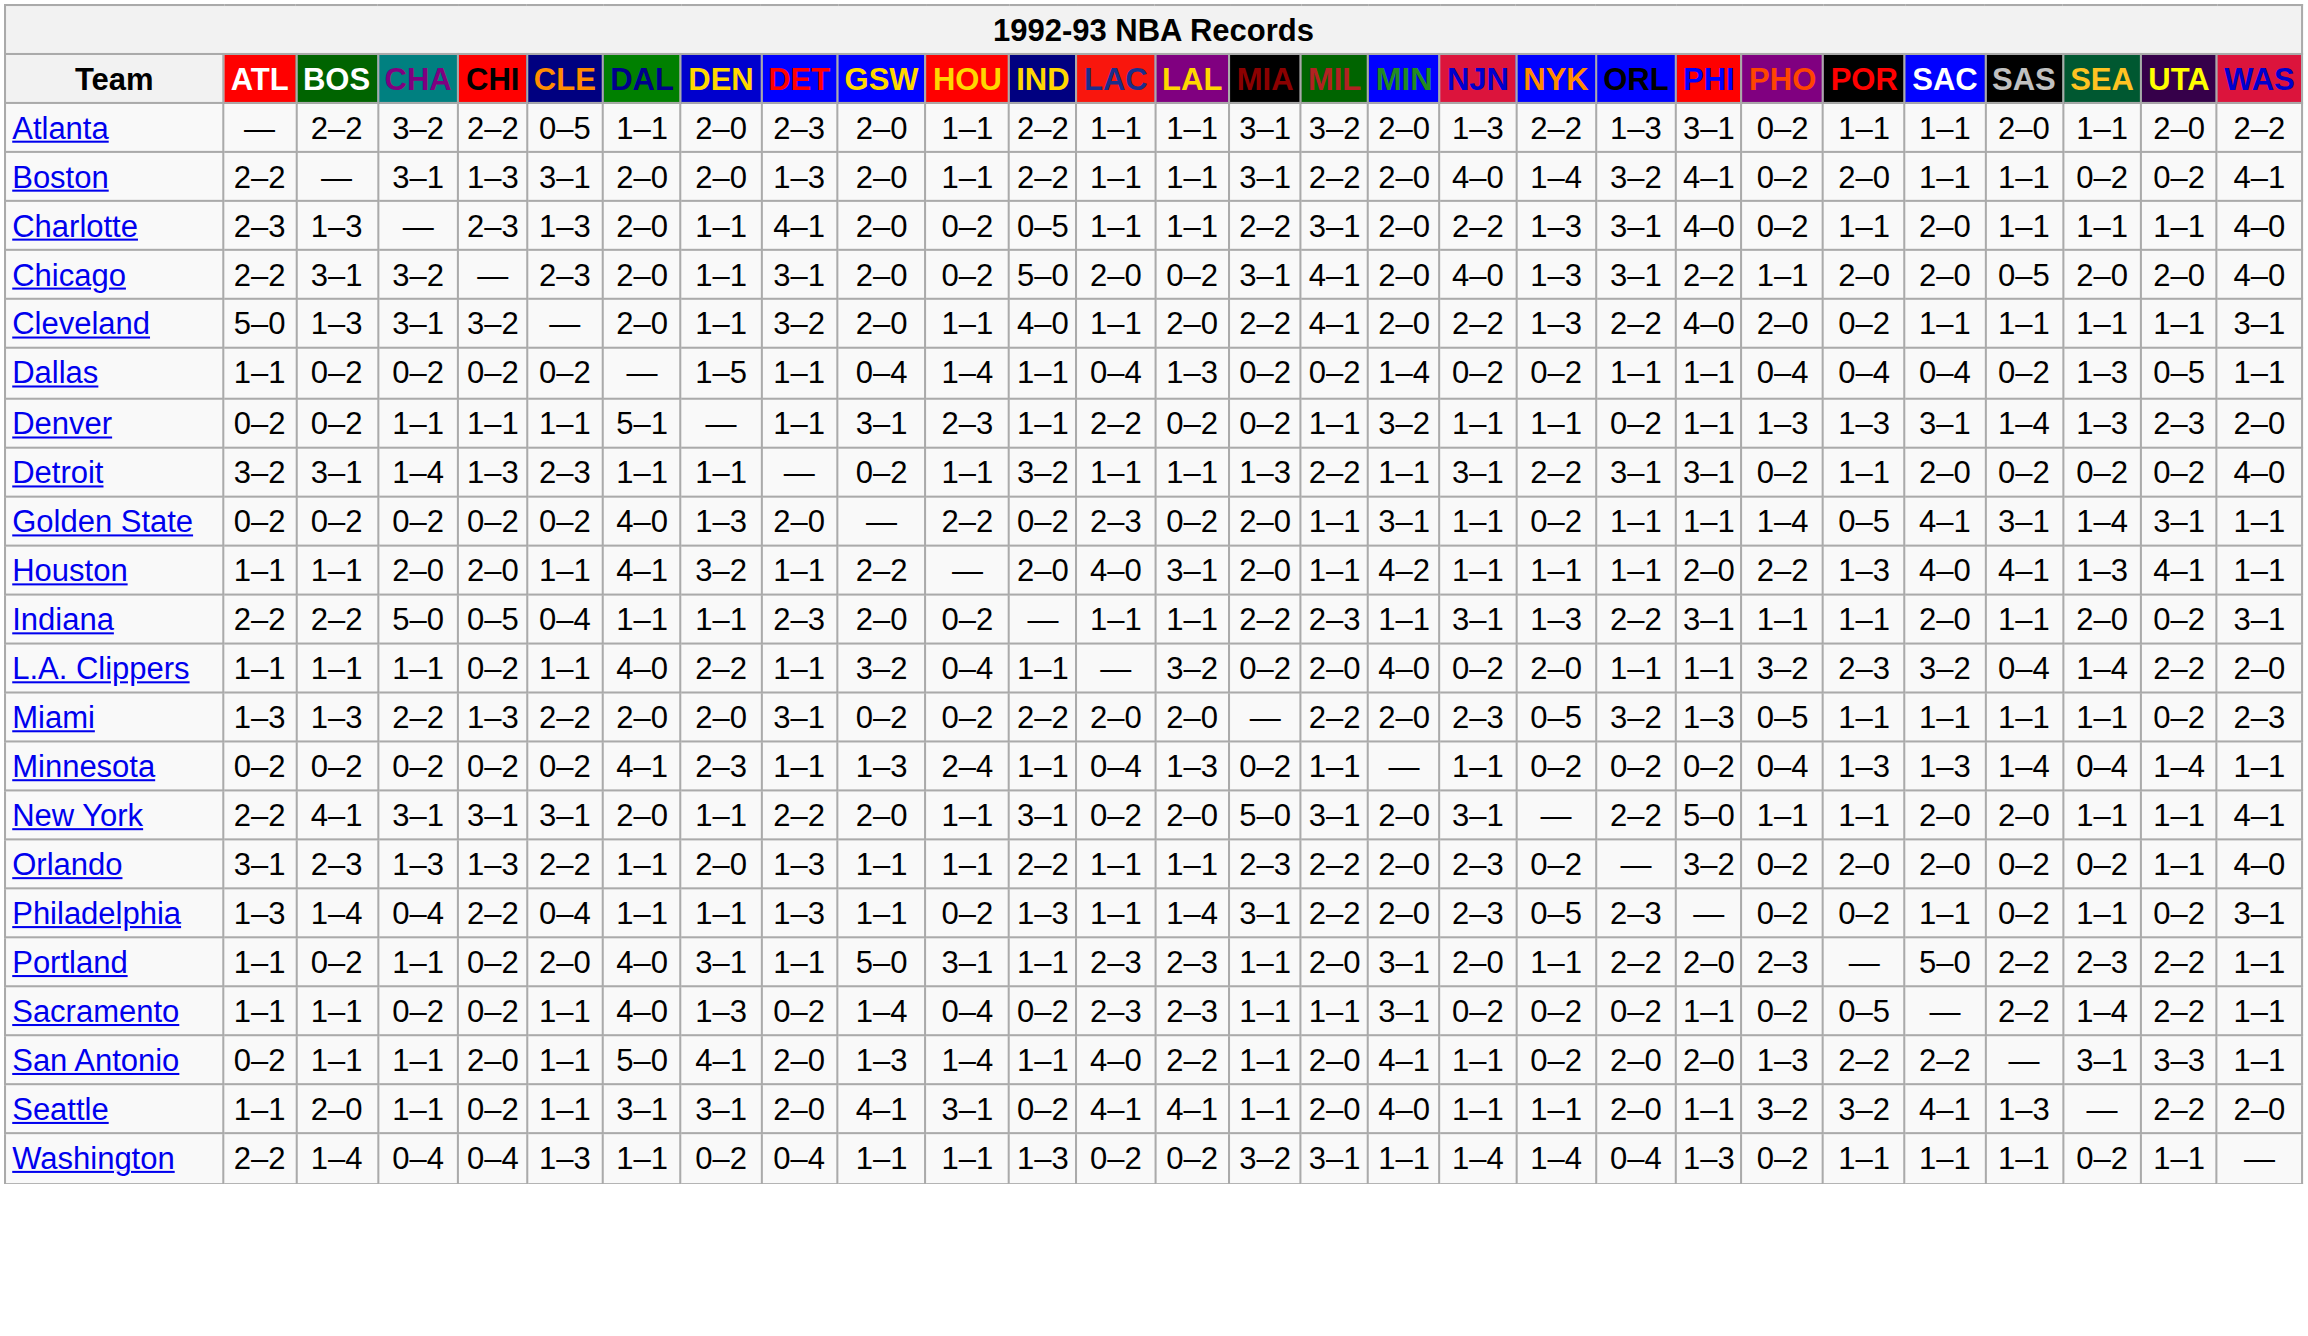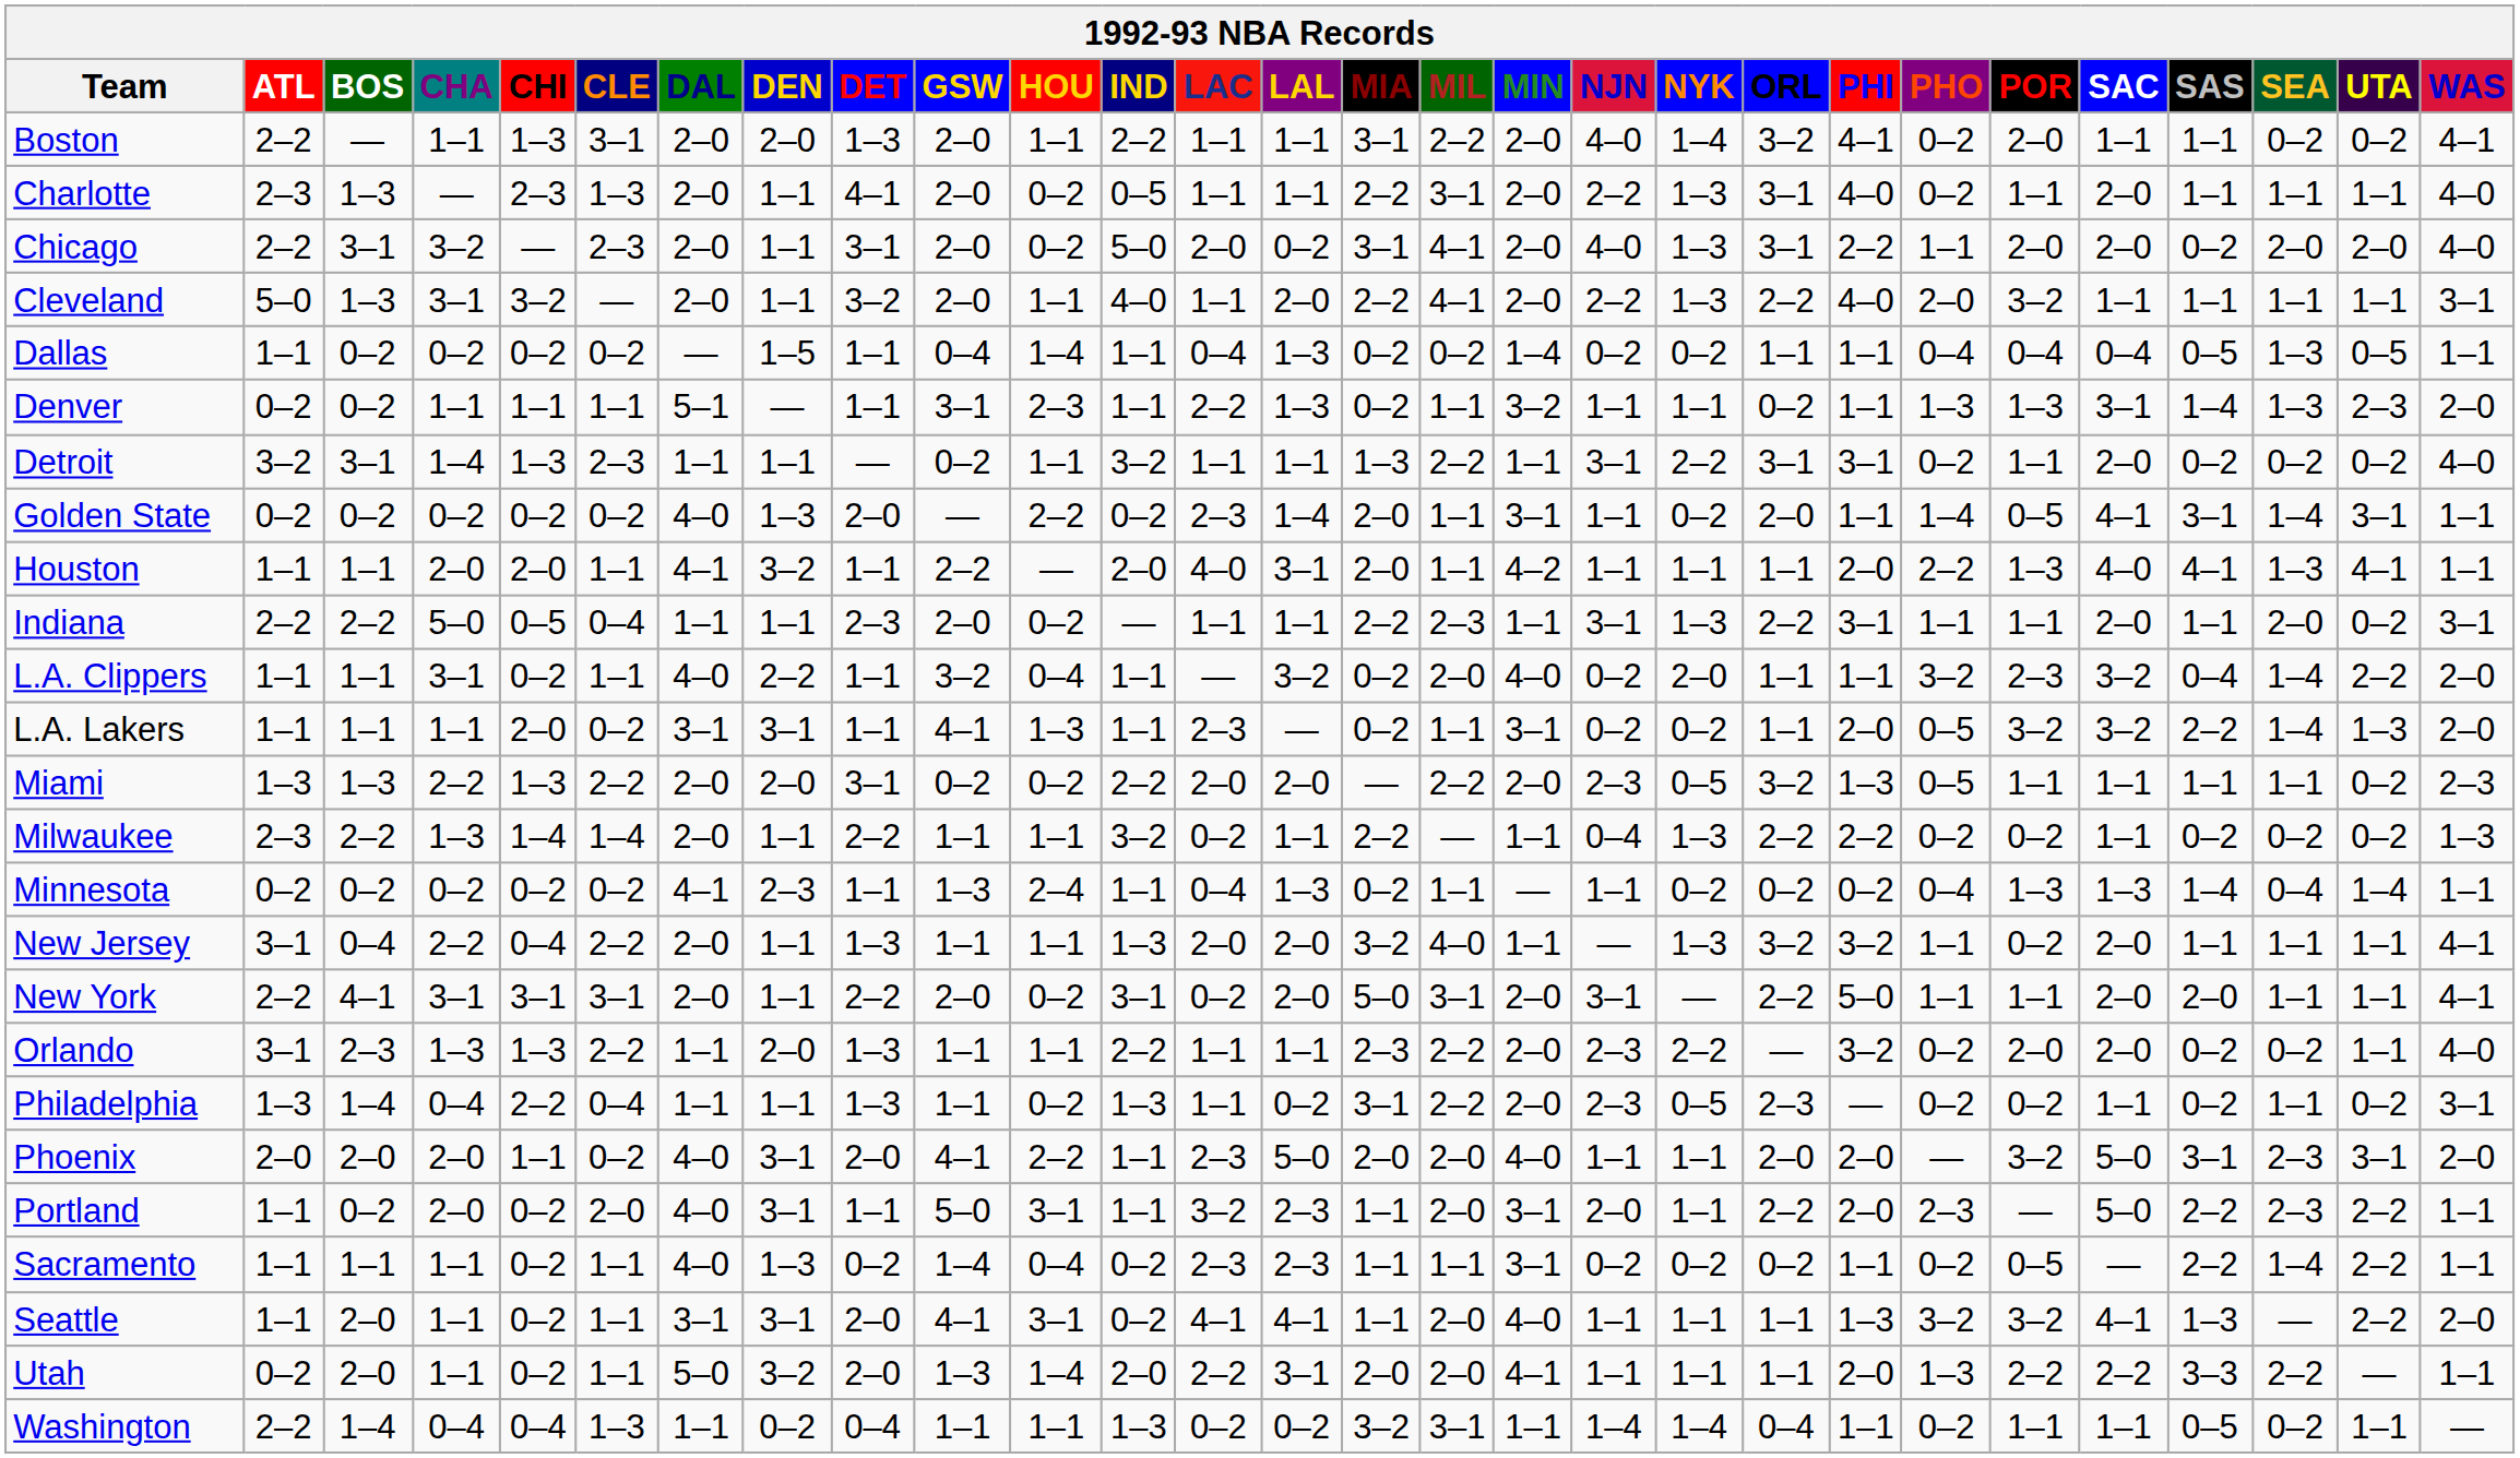- row: Atlanta | — | 2–2 | 3–2 | 2–2 | 0–5 | 1–1 | 2–0 | 2–3 | 2–0 | 1–1 | 2–2 | 1–1 | 1–1 | 3–1 | 3–2 | 2–0 | 1–3 | 2–2 | 1–3 | 3–1 | 0–2 | 1–1 | 1–1 | 2–0 | 1–1 | 2–0 | 2–2
Boston | CHA: 3–1 -> 1–1
Chicago | SAS: 0–5 -> 0–2
Cleveland | POR: 0–2 -> 3–2
Dallas | SAS: 0–2 -> 0–5
Denver | LAL: 0–2 -> 1–3
Golden State | LAL: 0–2 -> 1–4
Golden State | ORL: 1–1 -> 2–0
L.A. Clippers | CHA: 1–1 -> 3–1
+ row: L.A. Lakers | 1–1 | 1–1 | 1–1 | 2–0 | 0–2 | 3–1 | 3–1 | 1–1 | 4–1 | 1–3 | 1–1 | 2–3 | — | 0–2 | 1–1 | 3–1 | 0–2 | 0–2 | 1–1 | 2–0 | 0–5 | 3–2 | 3–2 | 2–2 | 1–4 | 1–3 | 2–0
+ row: Milwaukee | 2–3 | 2–2 | 1–3 | 1–4 | 1–4 | 2–0 | 1–1 | 2–2 | 1–1 | 1–1 | 3–2 | 0–2 | 1–1 | 2–2 | — | 1–1 | 0–4 | 1–3 | 2–2 | 2–2 | 0–2 | 0–2 | 1–1 | 0–2 | 0–2 | 0–2 | 1–3
+ row: New Jersey | 3–1 | 0–4 | 2–2 | 0–4 | 2–2 | 2–0 | 1–1 | 1–3 | 1–1 | 1–1 | 1–3 | 2–0 | 2–0 | 3–2 | 4–0 | 1–1 | — | 1–3 | 3–2 | 3–2 | 1–1 | 0–2 | 2–0 | 1–1 | 1–1 | 1–1 | 4–1
New York | HOU: 1–1 -> 0–2
Orlando | NYK: 0–2 -> 2–2
Philadelphia | LAL: 1–4 -> 0–2
+ row: Phoenix | 2–0 | 2–0 | 2–0 | 1–1 | 0–2 | 4–0 | 3–1 | 2–0 | 4–1 | 2–2 | 1–1 | 2–3 | 5–0 | 2–0 | 2–0 | 4–0 | 1–1 | 1–1 | 2–0 | 2–0 | — | 3–2 | 5–0 | 3–1 | 2–3 | 3–1 | 2–0
Portland | CHA: 1–1 -> 2–0
Portland | LAC: 2–3 -> 3–2
Sacramento | CHA: 0–2 -> 1–1
- row: San Antonio | 0–2 | 1–1 | 1–1 | 2–0 | 1–1 | 5–0 | 4–1 | 2–0 | 1–3 | 1–4 | 1–1 | 4–0 | 2–2 | 1–1 | 2–0 | 4–1 | 1–1 | 0–2 | 2–0 | 2–0 | 1–3 | 2–2 | 2–2 | — | 3–1 | 3–3 | 1–1
Seattle | ORL: 2–0 -> 1–1
Seattle | PHI: 1–1 -> 1–3
+ row: Utah | 0–2 | 2–0 | 1–1 | 0–2 | 1–1 | 5–0 | 3–2 | 2–0 | 1–3 | 1–4 | 2–0 | 2–2 | 3–1 | 2–0 | 2–0 | 4–1 | 1–1 | 1–1 | 1–1 | 2–0 | 1–3 | 2–2 | 2–2 | 3–3 | 2–2 | — | 1–1
Washington | PHI: 1–3 -> 1–1
Washington | SAS: 1–1 -> 0–5
